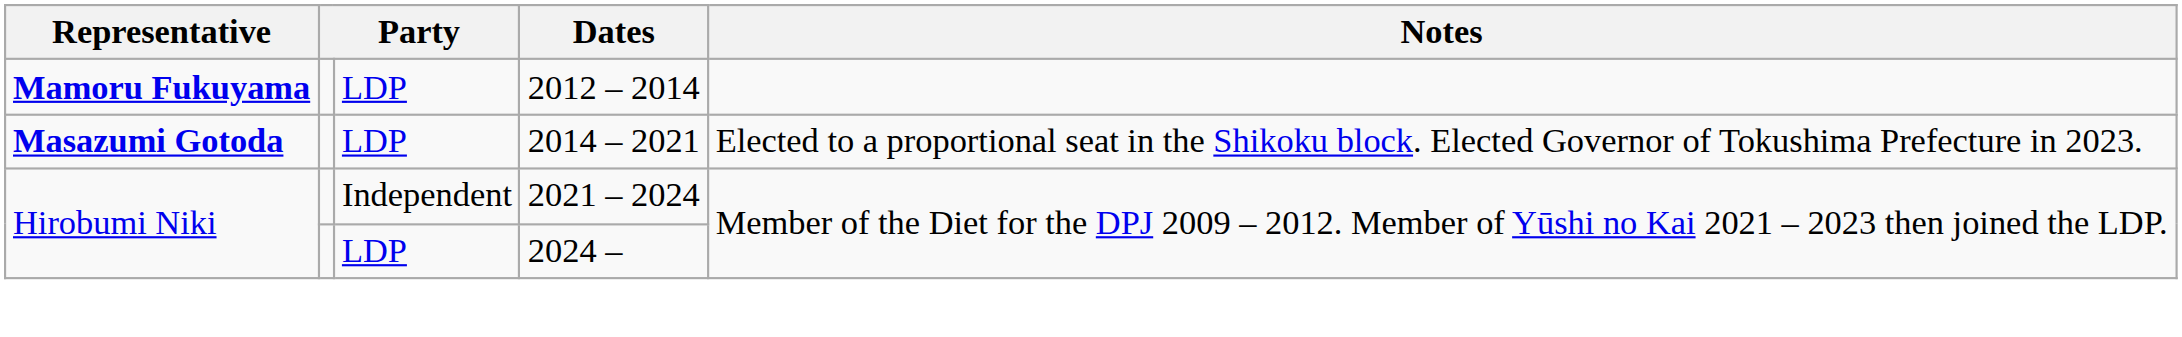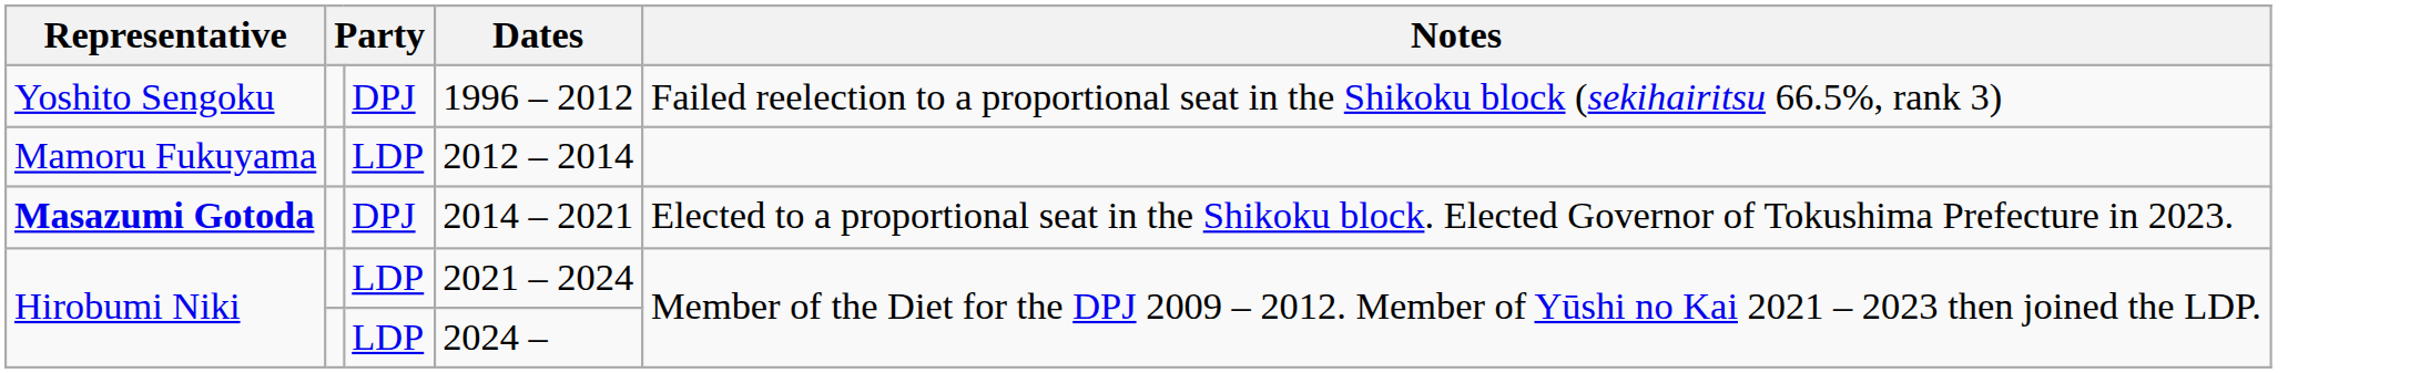+ row: Yoshito Sengoku | DPJ | 1996 – 2012 | Failed reelection to a proportional seat in the Shikoku block (sekihairitsu 66.5%, rank 3)
2012 – 2014 | Representative: bold -> normal
2014 – 2021 | column 3: LDP -> DPJ
2021 – 2024 | column 3: Independent -> LDP
